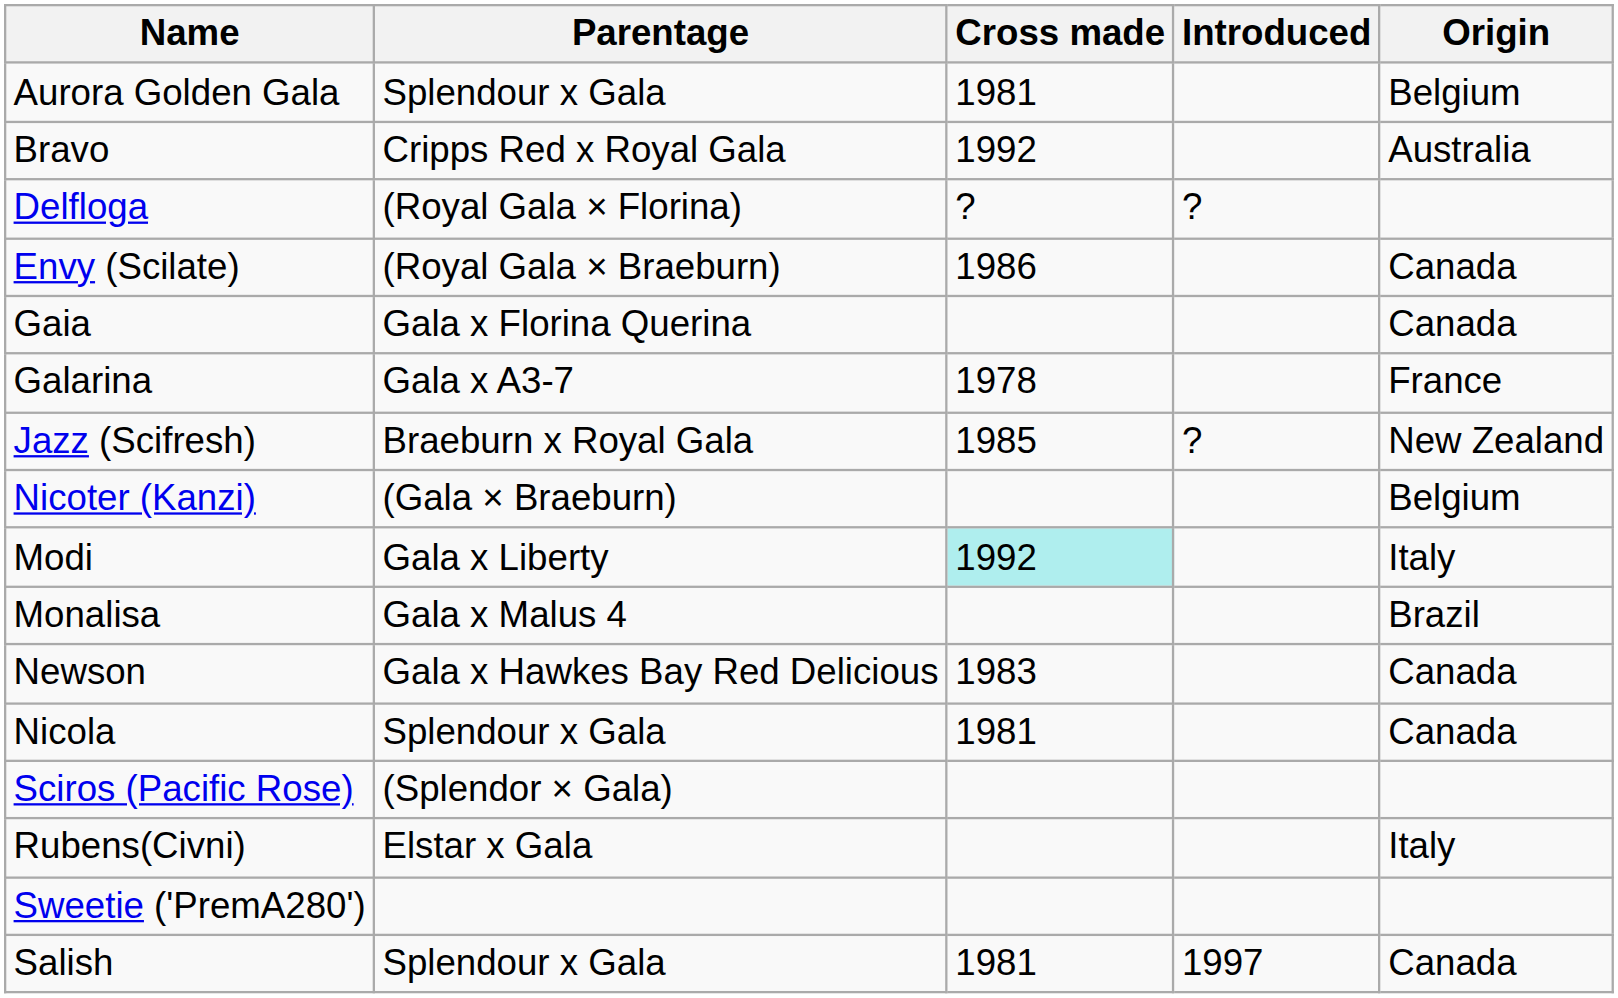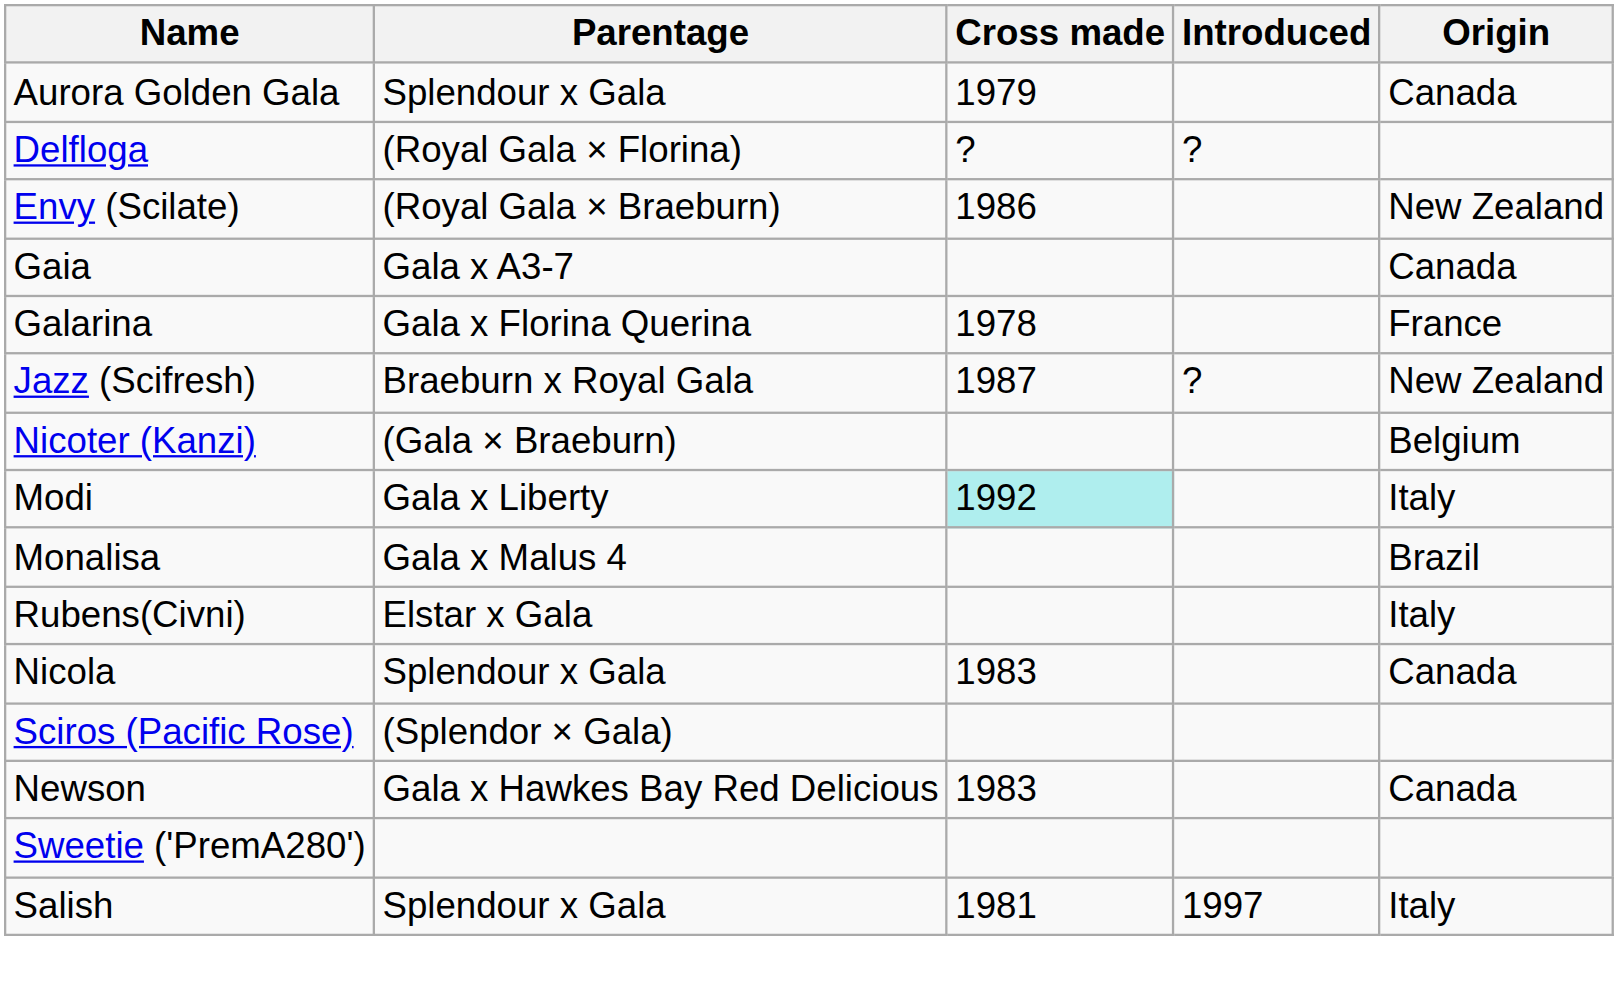Aurora Golden Gala | Cross made: 1981 -> 1979
Aurora Golden Gala | Origin: Belgium -> Canada
- row: Bravo | Cripps Red x Royal Gala | 1992 | Australia
Envy (Scilate) | Origin: Canada -> New Zealand
Gaia | Parentage: Gala x Florina Querina -> Gala x A3-7
Galarina | Parentage: Gala x A3-7 -> Gala x Florina Querina
Jazz (Scifresh) | Cross made: 1985 -> 1987
rows swapped: Newson <-> Rubens(Civni)
Nicola | Cross made: 1981 -> 1983
Salish | Origin: Canada -> Italy
